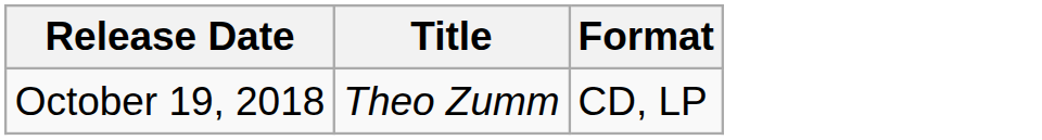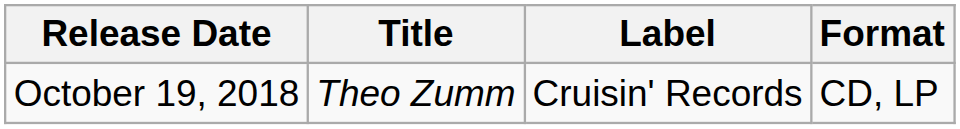+ column: Label | Cruisin' Records
